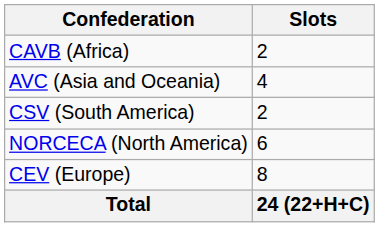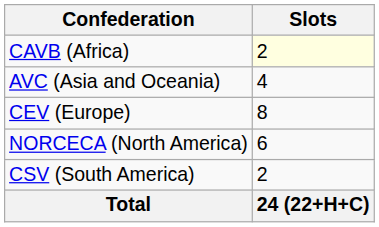CAVB (Africa) | Slots: no background -> lightyellow background
rows swapped: CEV (Europe) <-> CSV (South America)
